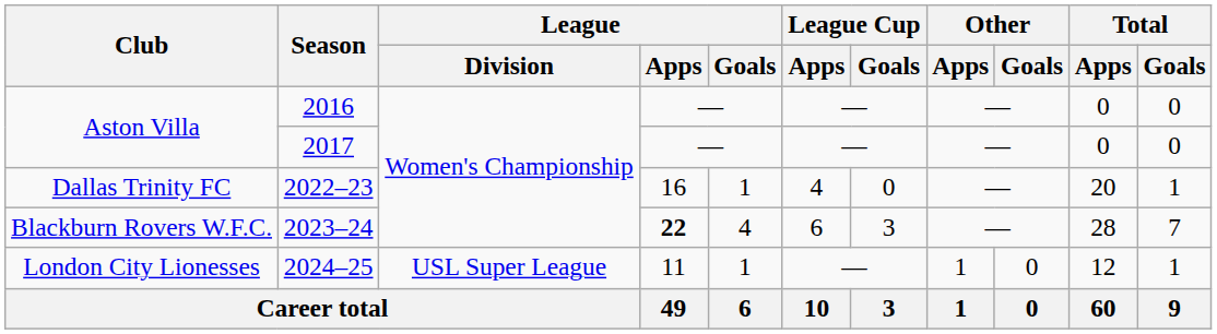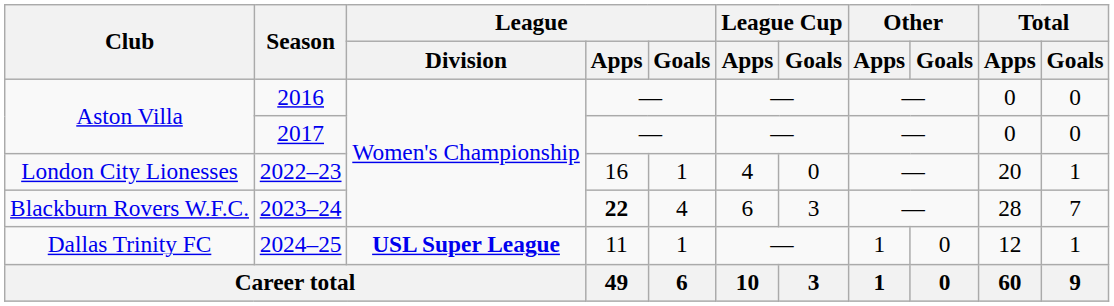2022–23 | Club: Dallas Trinity FC -> London City Lionesses
2024–25 | Club: London City Lionesses -> Dallas Trinity FC
2024–25 | League / Division: normal -> bold
